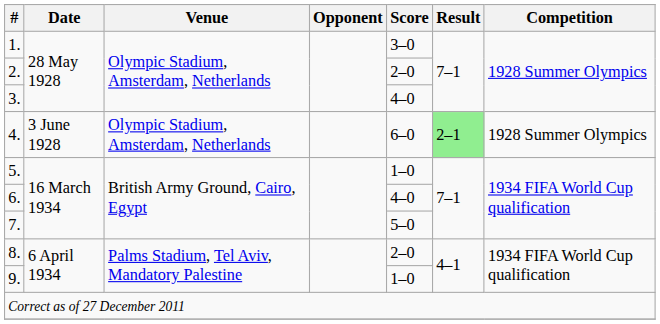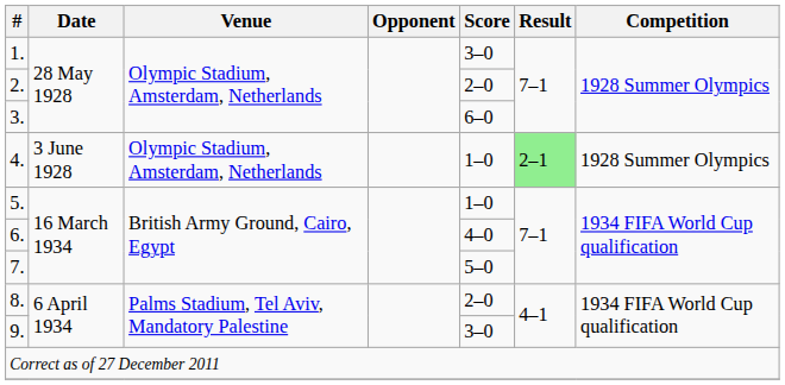3. | Score: 4–0 -> 6–0
4. | Score: 6–0 -> 1–0
9. | Score: 1–0 -> 3–0
